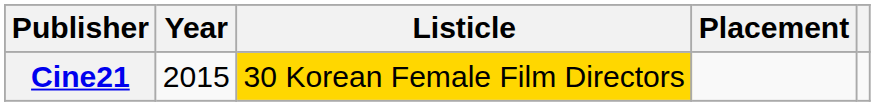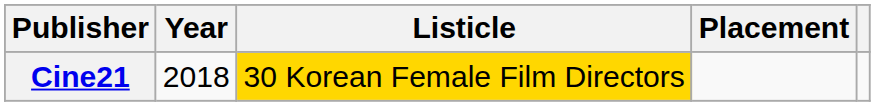Cine21 | Year: 2015 -> 2018
